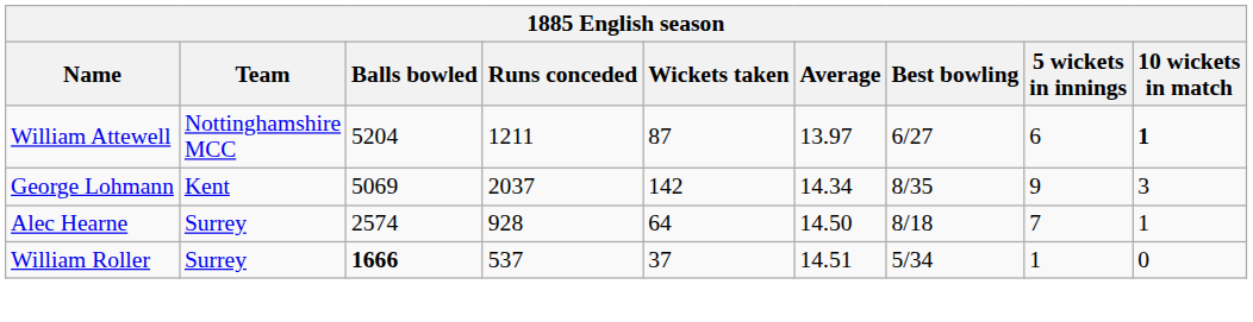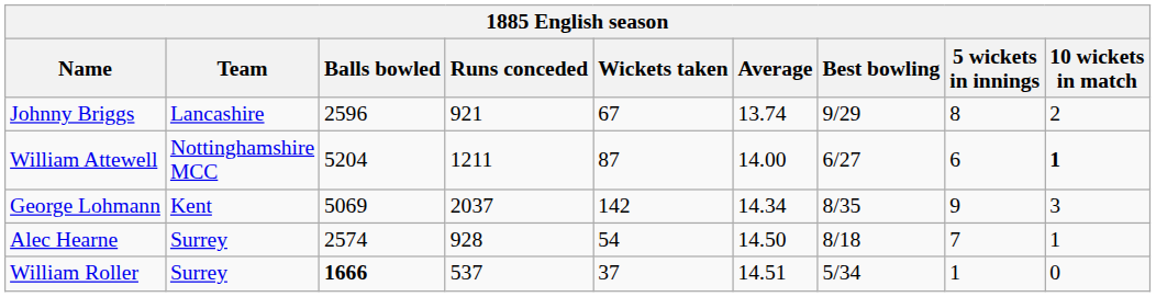+ row: Johnny Briggs | Lancashire | 2596 | 921 | 67 | 13.74 | 9/29 | 8 | 2
William Attewell | Average: 13.97 -> 14.00
Alec Hearne | Wickets taken: 64 -> 54
